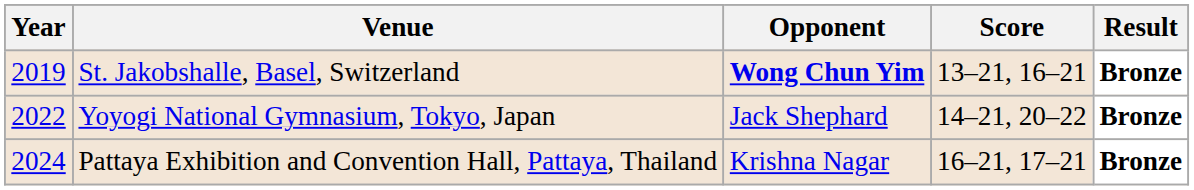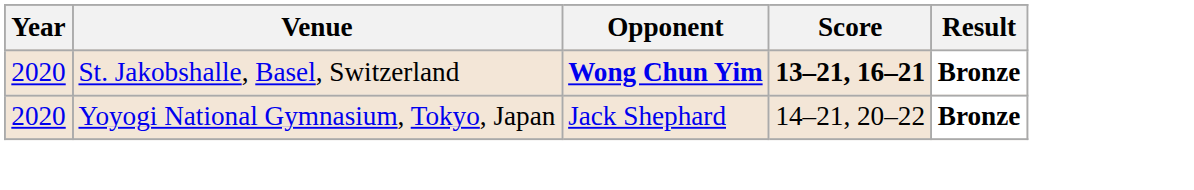St. Jakobshalle, Basel, Switzerland | Year: 2019 -> 2020
St. Jakobshalle, Basel, Switzerland | Score: normal -> bold
Yoyogi National Gymnasium, Tokyo, Japan | Year: 2022 -> 2020
- row: 2024 | Pattaya Exhibition and Convention Hall, Pattaya, Thailand | Krishna Nagar | 16–21, 17–21 | Bronze
